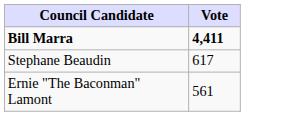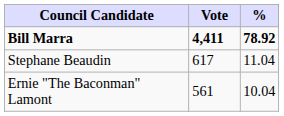+ column: % | 78.92 | 11.04 | 10.04
